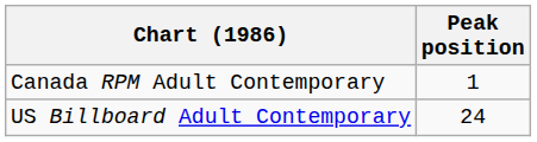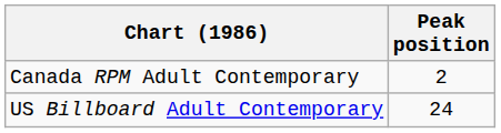Canada RPM Adult Contemporary | Peak position: 1 -> 2
